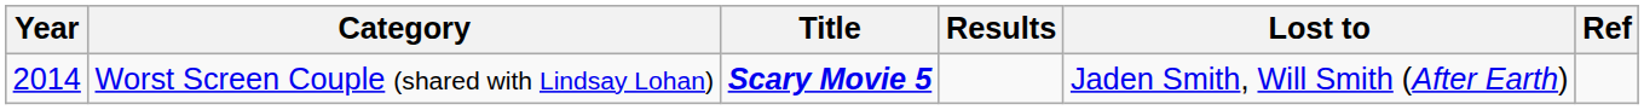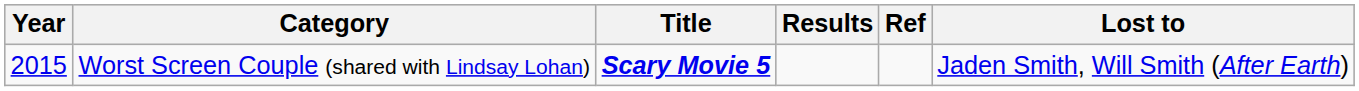columns swapped: Lost to <-> Ref
Worst Screen Couple (shared with Lindsay Lohan) | Year: 2014 -> 2015
